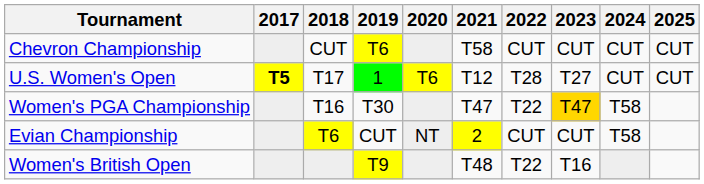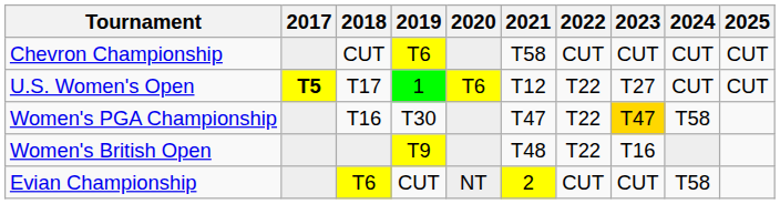U.S. Women's Open | 2022: T28 -> T22
rows swapped: Evian Championship <-> Women's British Open
